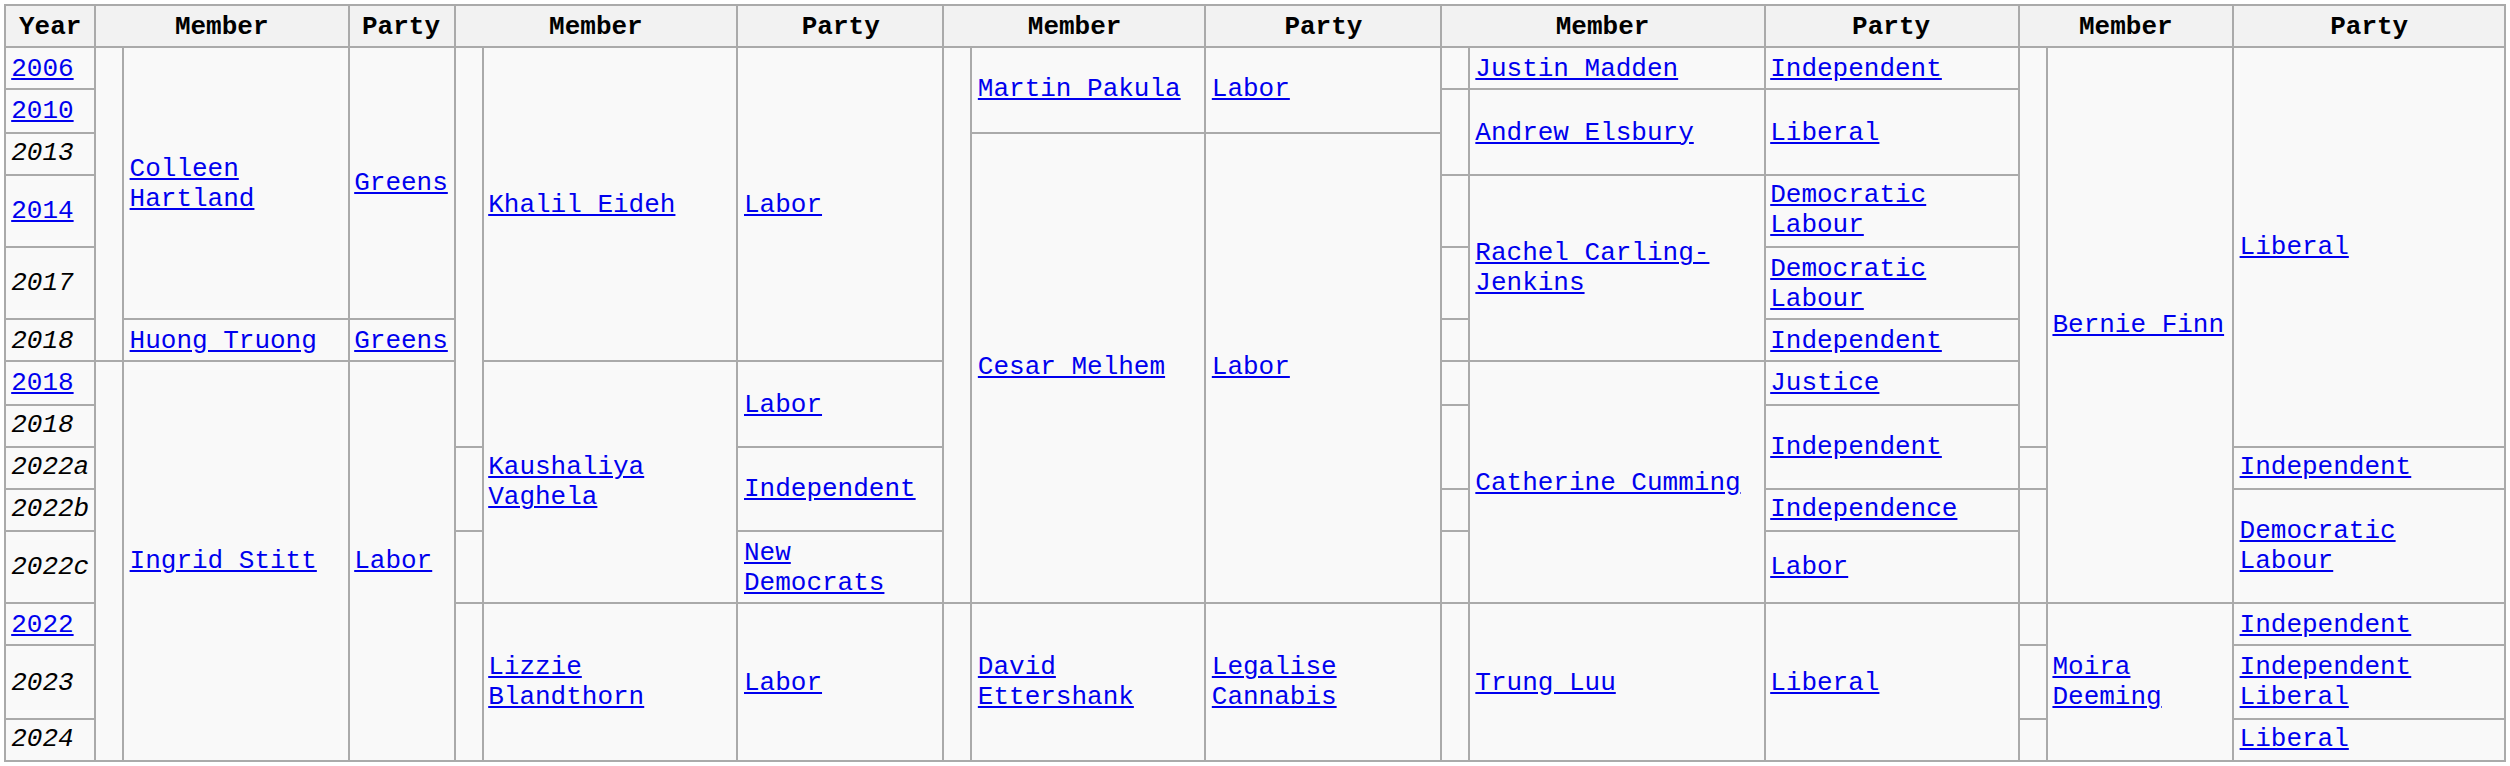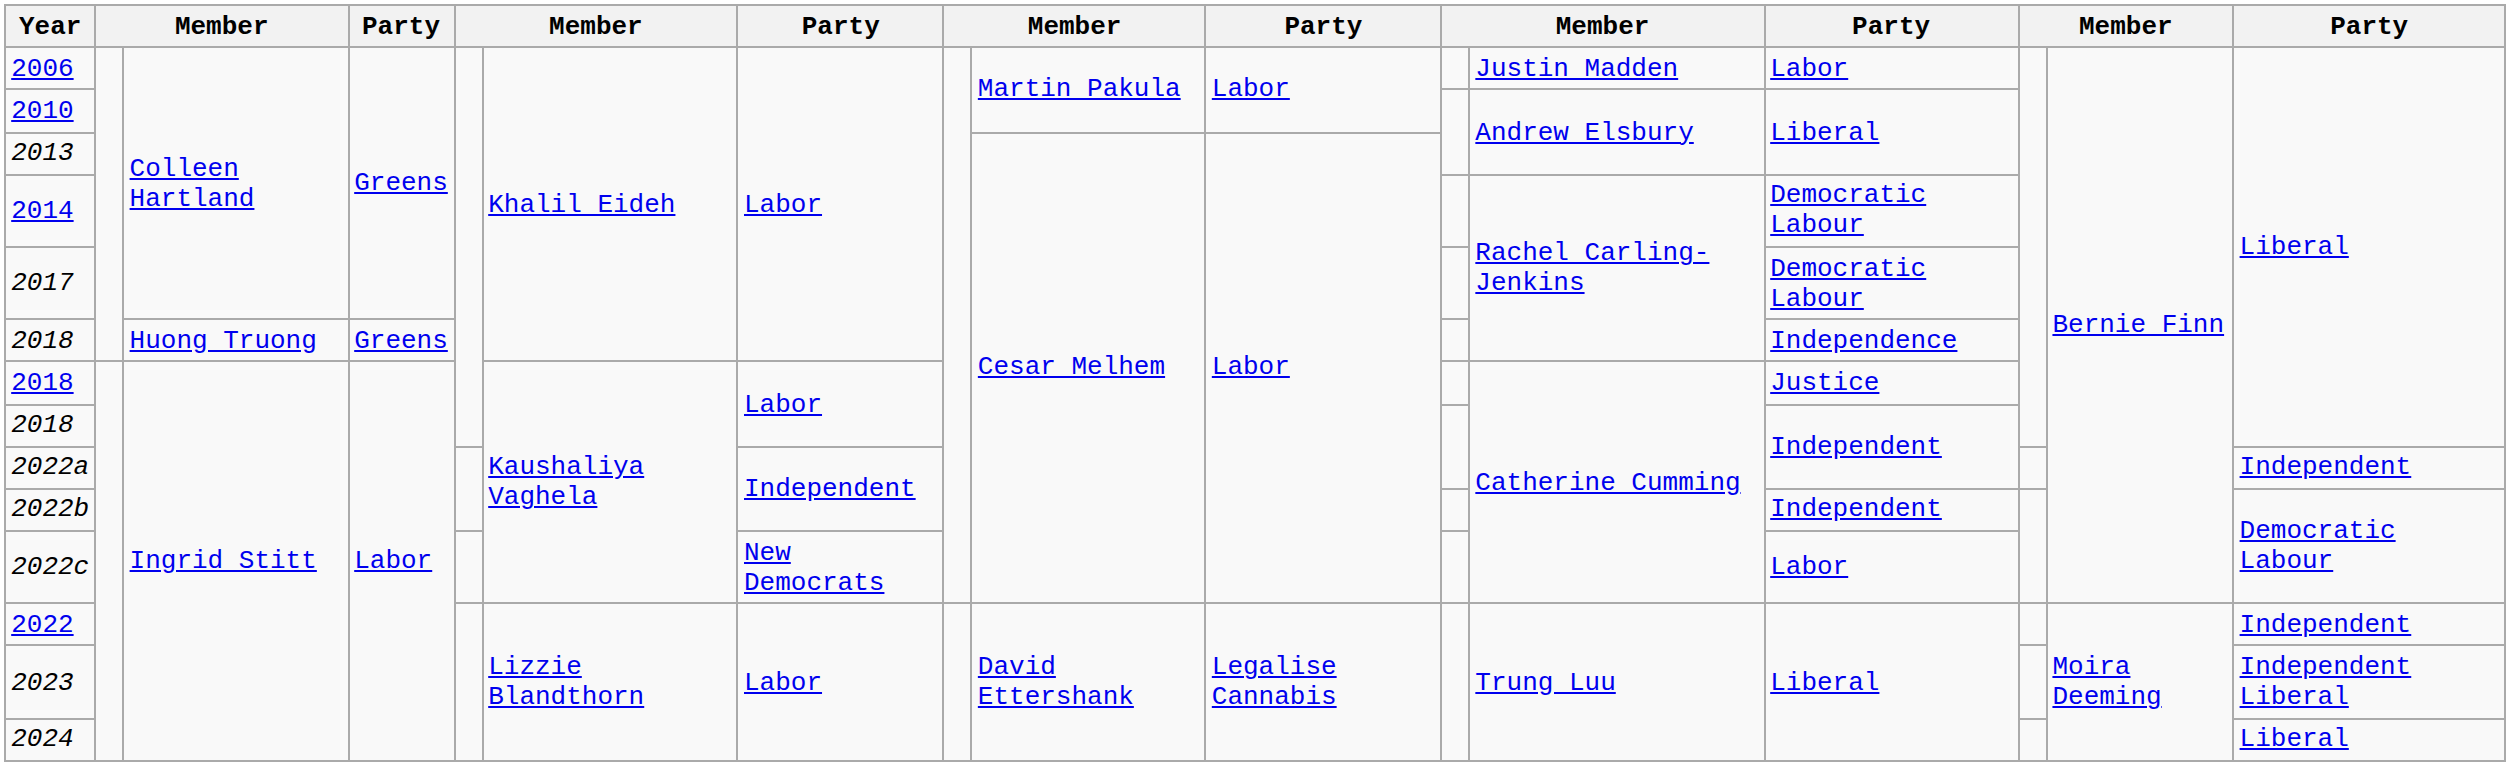2006 | column 13: Independent -> Labor
2018 / Huong Truong | column 13: Independent -> Independence
2022b | column 13: Independence -> Independent
